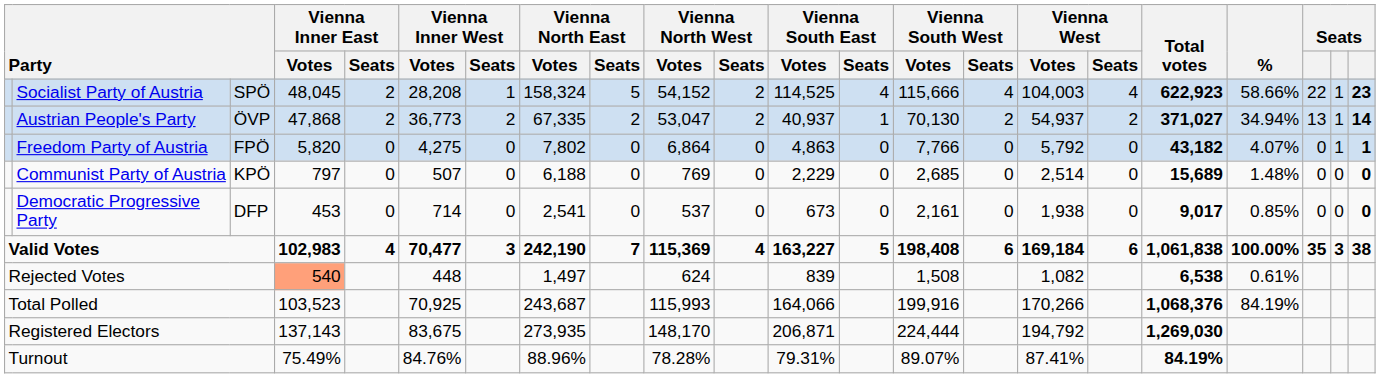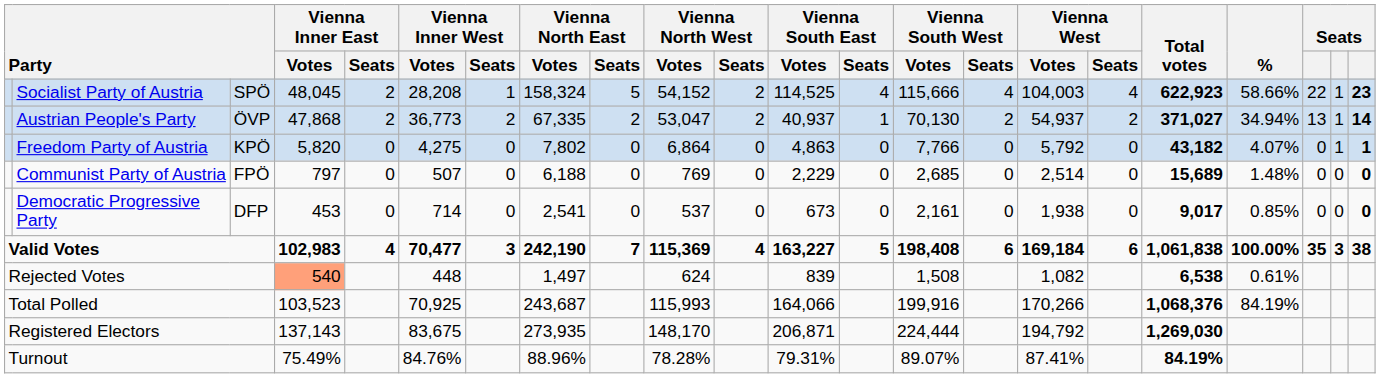Freedom Party of Austria | column 3: FPÖ -> KPÖ
Communist Party of Austria | column 3: KPÖ -> FPÖ
